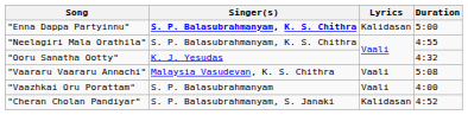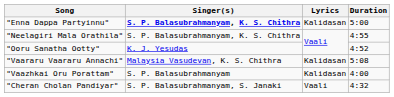"Ooru Sanatha Ootty" | Duration: 4:32 -> 4:52
"Vaararu Vaararu Annachi" | Lyrics: Vaali -> Kalidasan
"Vaazhkai Oru Porattam" | Lyrics: Vaali -> Kalidasan
"Cheran Cholan Pandiyar" | Lyrics: Kalidasan -> Vaali
"Cheran Cholan Pandiyar" | Duration: 4:52 -> 4:32
